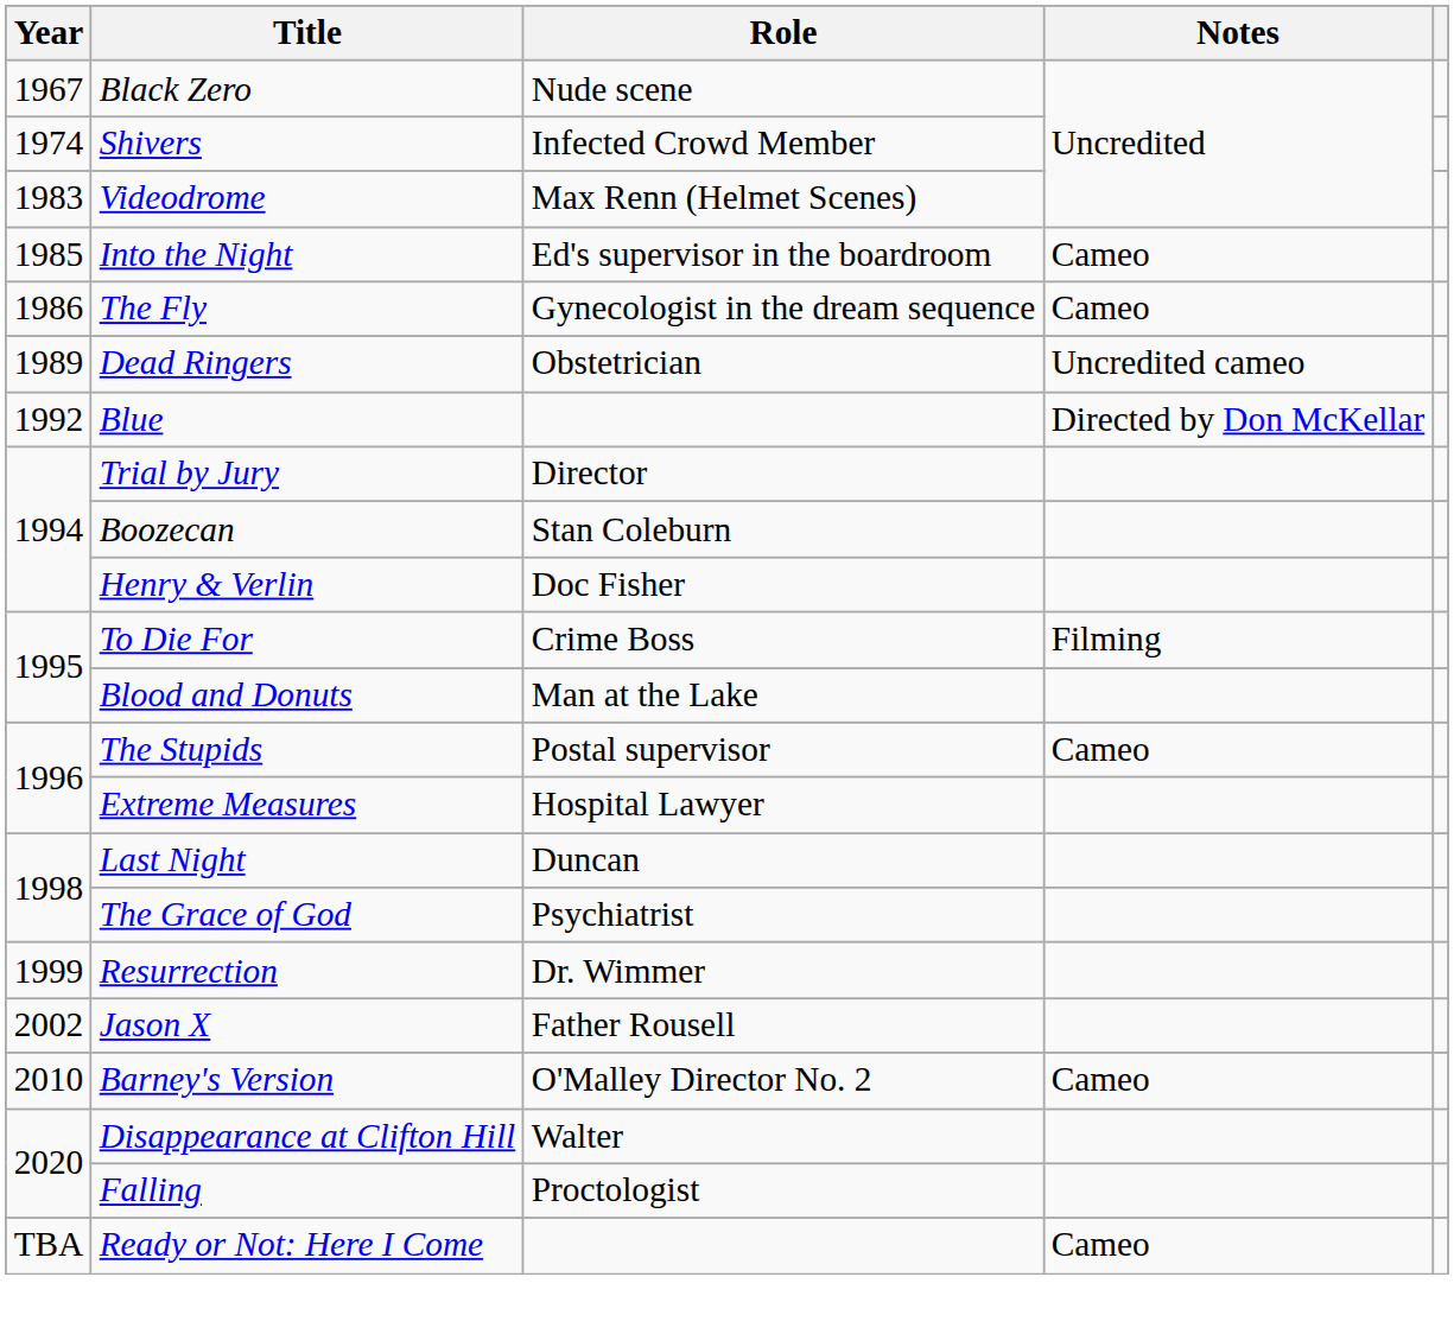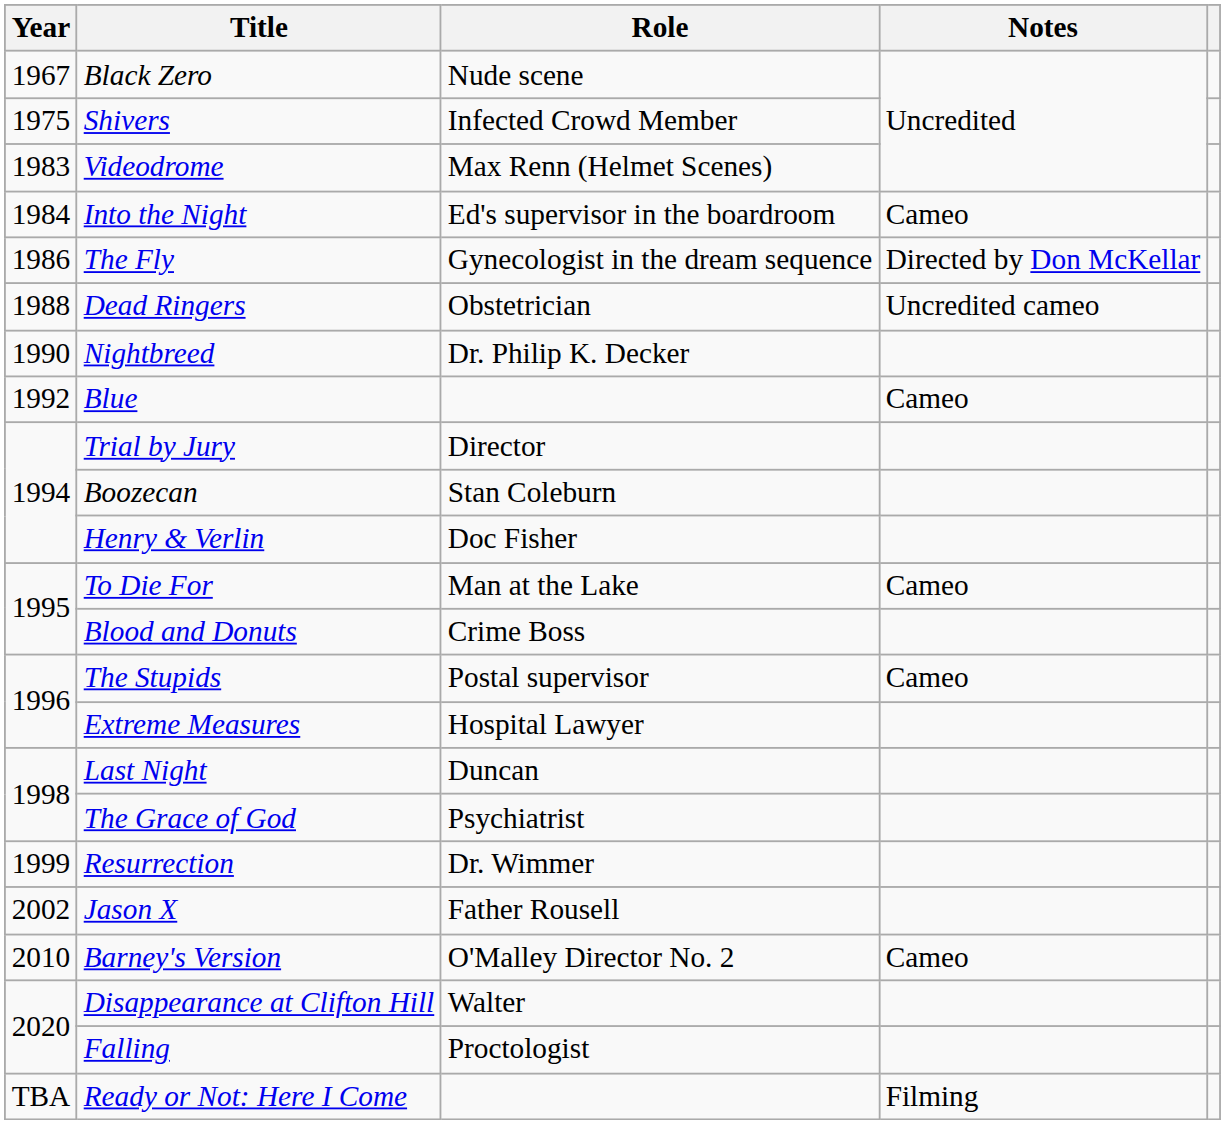Shivers | Year: 1974 -> 1975
Into the Night | Year: 1985 -> 1984
The Fly | Notes: Cameo -> Directed by Don McKellar
Dead Ringers | Year: 1989 -> 1988
+ row: 1990 | Nightbreed | Dr. Philip K. Decker
Blue | Notes: Directed by Don McKellar -> Cameo
To Die For | Role: Crime Boss -> Man at the Lake
To Die For | Notes: Filming -> Cameo
Blood and Donuts | Role: Man at the Lake -> Crime Boss
Ready or Not: Here I Come | Notes: Cameo -> Filming
